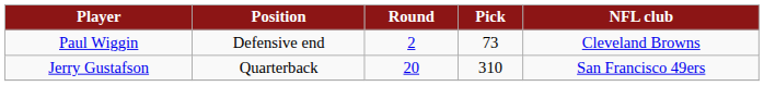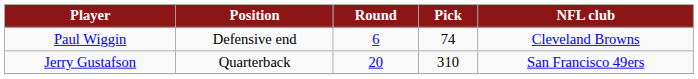Paul Wiggin | Round: 2 -> 6
Paul Wiggin | Pick: 73 -> 74
